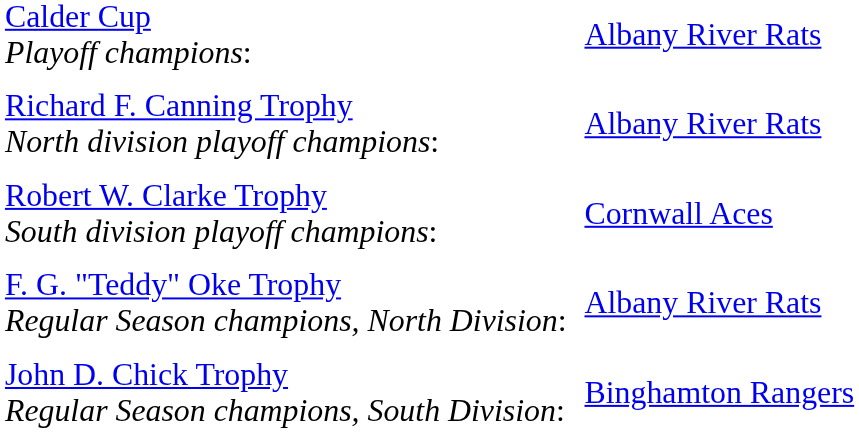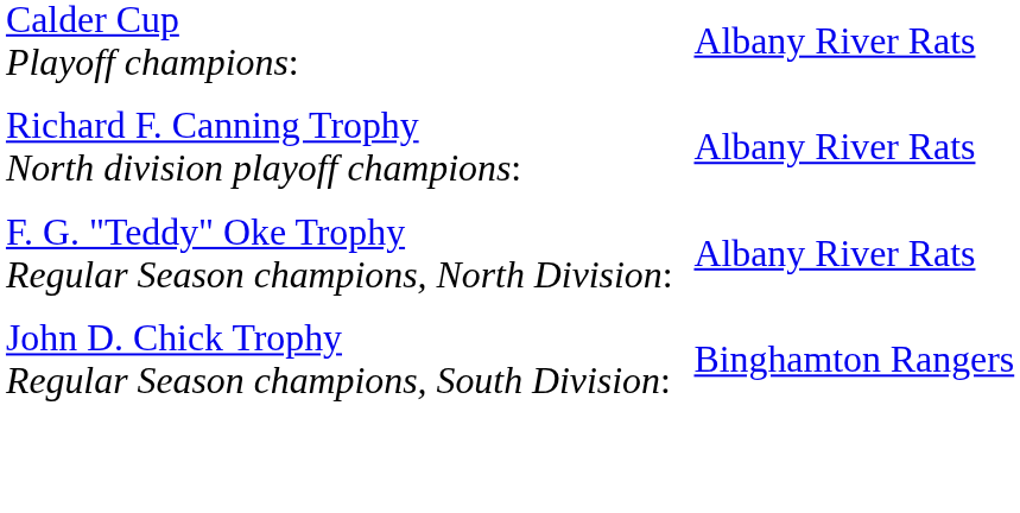- row: Robert W. Clarke Trophy South division playoff champions: | Cornwall Aces
